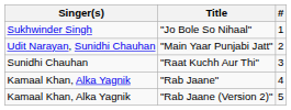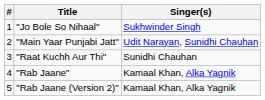columns swapped: # <-> Singer(s)
